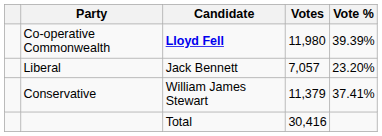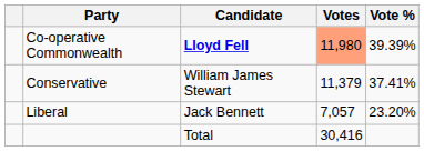Co-operative Commonwealth | Votes: no background -> lightsalmon background
rows swapped: Conservative <-> Liberal
